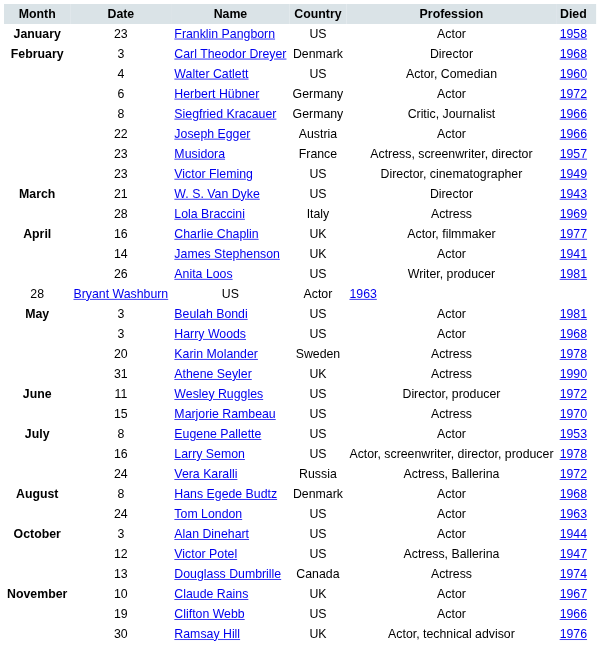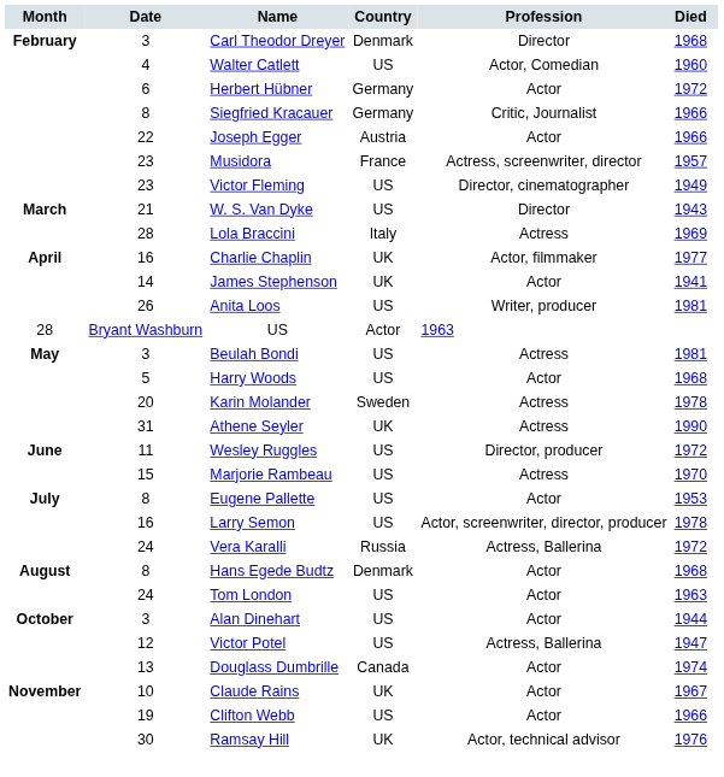- row: January | 23 | Franklin Pangborn | US | Actor | 1958
Beulah Bondi | Profession: Actor -> Actress
Harry Woods | Date: 3 -> 5
Douglass Dumbrille | Profession: Actress -> Actor
